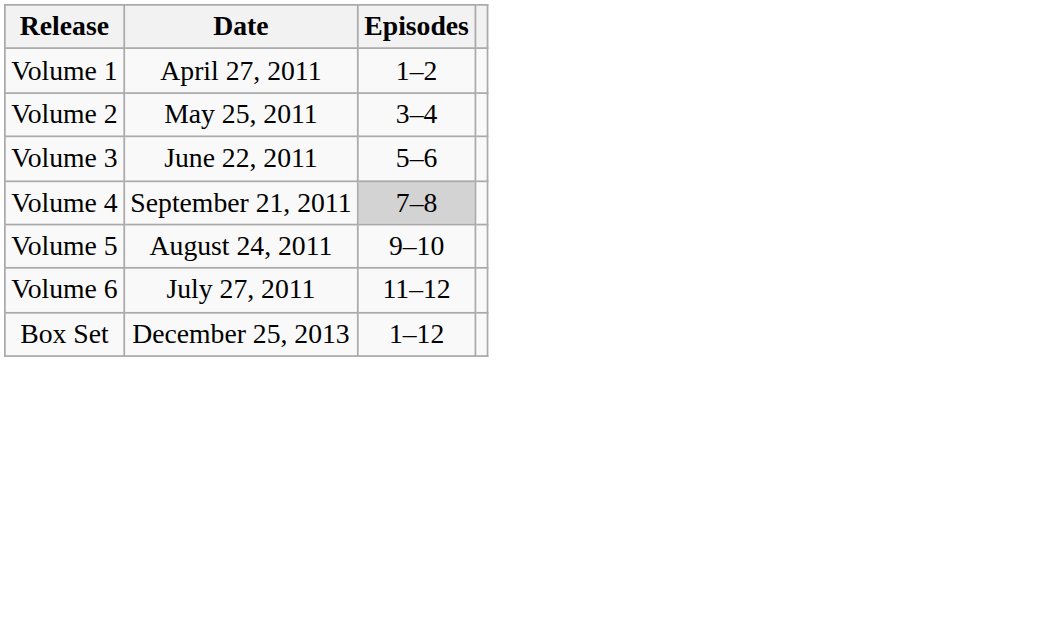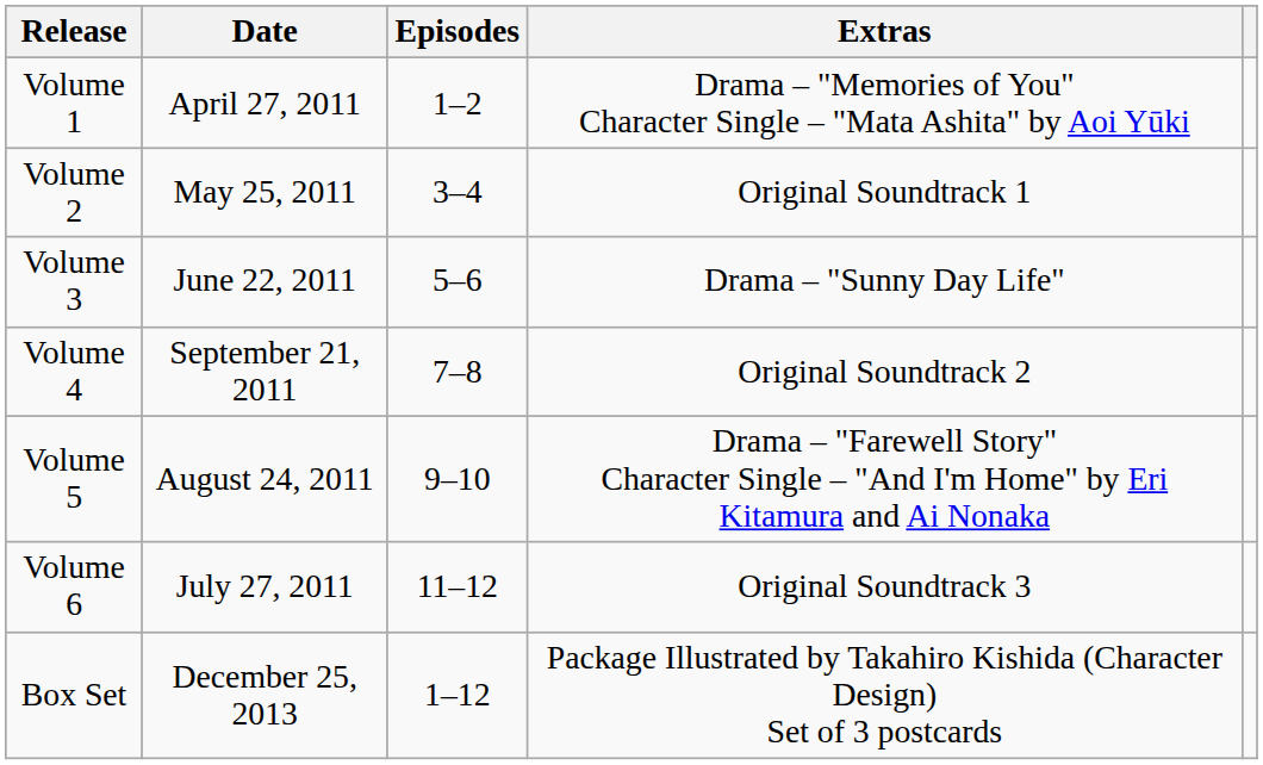+ column: Extras | Drama – "Memories of You" Character Single – "Mata Ashita" by Aoi Yūki | Original Soundtrack 1 | Drama – "Sunny Day Life" | Original Soundtrack 2 | Drama – "Farewell Story" Character Single – "And I'm Home" by Eri Kitamura and Ai Nonaka | Original Soundtrack 3 | Package Illustrated by Takahiro Kishida (Character Design) Set of 3 postcards
Volume 4 | Episodes: lightgrey background -> no background
